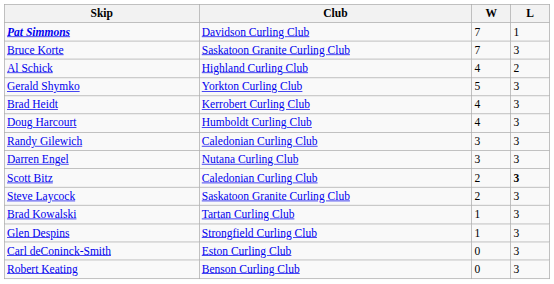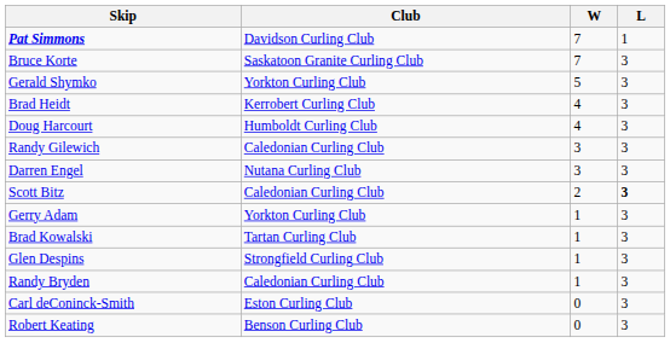- row: Al Schick | Highland Curling Club | 4 | 2
- row: Steve Laycock | Saskatoon Granite Curling Club | 2 | 3
+ row: Gerry Adam | Yorkton Curling Club | 1 | 3
+ row: Randy Bryden | Caledonian Curling Club | 1 | 3
